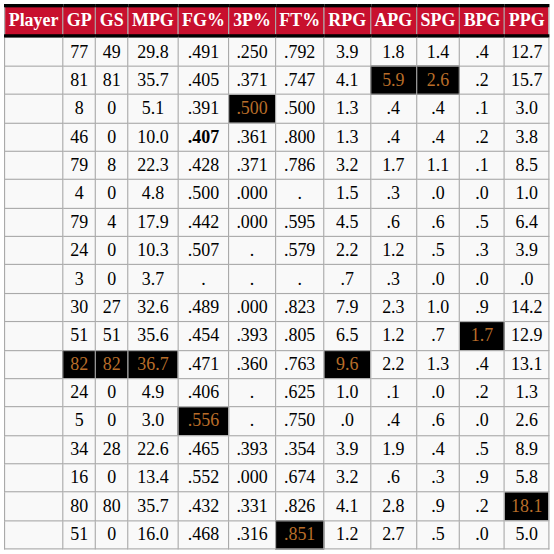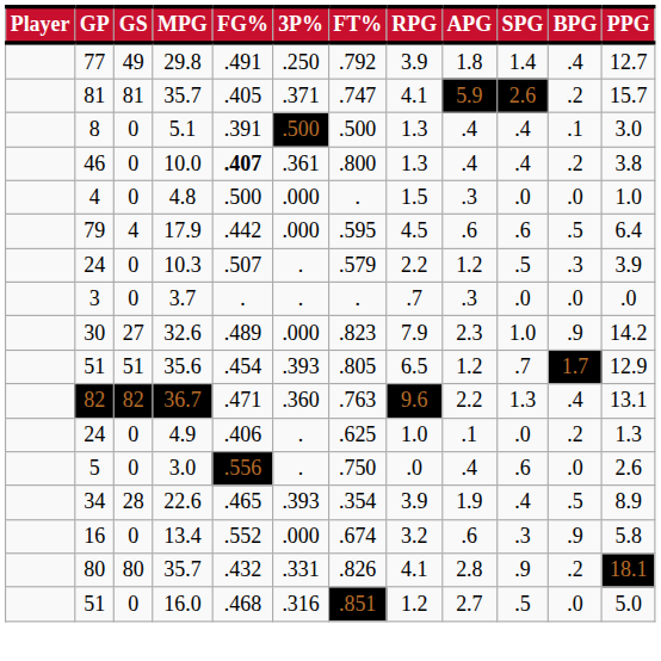- row: 79 | 8 | 22.3 | .428 | .371 | .786 | 3.2 | 1.7 | 1.1 | .1 | 8.5
